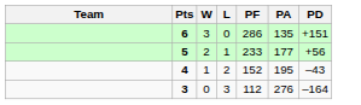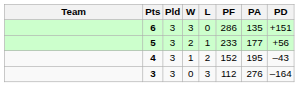+ column: Pld | 3 | 3 | 3 | 3
